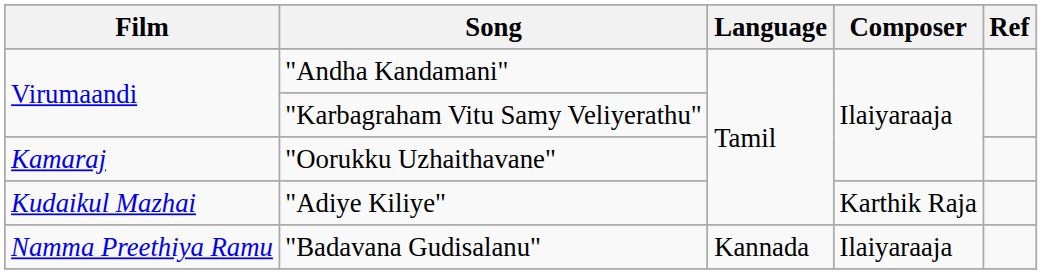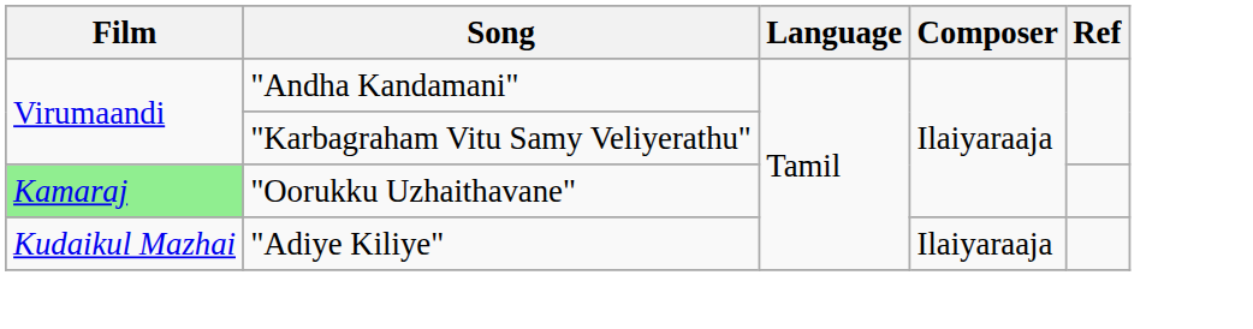"Oorukku Uzhaithavane" | Film: no background -> lightgreen background
"Adiye Kiliye" | Composer: Karthik Raja -> Ilaiyaraaja
- row: Namma Preethiya Ramu | "Badavana Gudisalanu" | Kannada | Ilaiyaraaja
